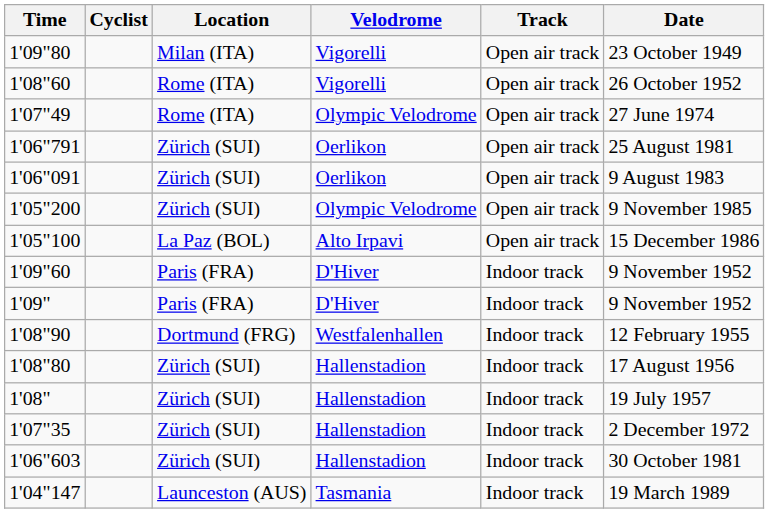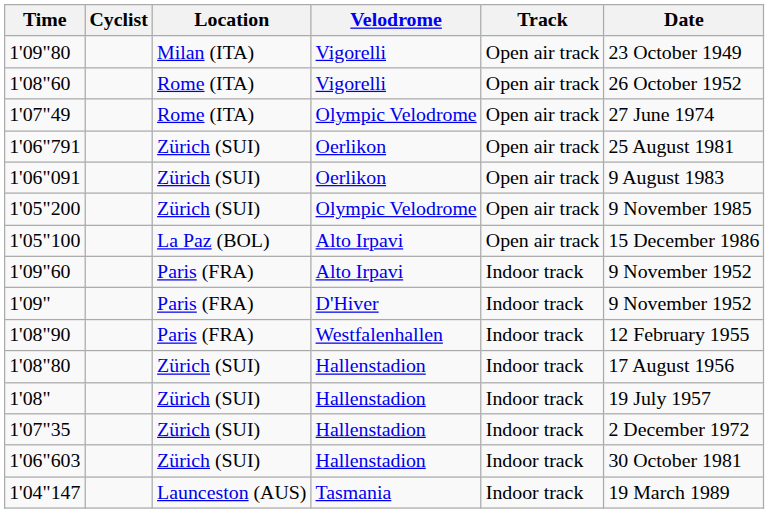1'09"60 | Velodrome: D'Hiver -> Alto Irpavi
1'08"90 | Location: Dortmund (FRG) -> Paris (FRA)
